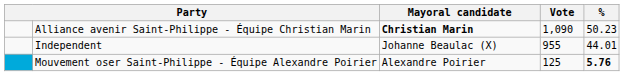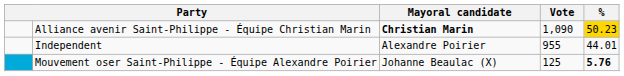Alliance avenir Saint-Philippe - Équipe Christian Marin | %: no background -> gold background
Independent | Mayoral candidate: Johanne Beaulac (X) -> Alexandre Poirier
Mouvement oser Saint-Philippe - Équipe Alexandre Poirier | Mayoral candidate: Alexandre Poirier -> Johanne Beaulac (X)
